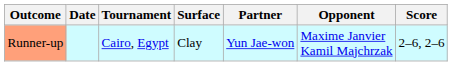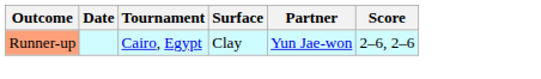- column: Opponent | Maxime Janvier Kamil Majchrzak
